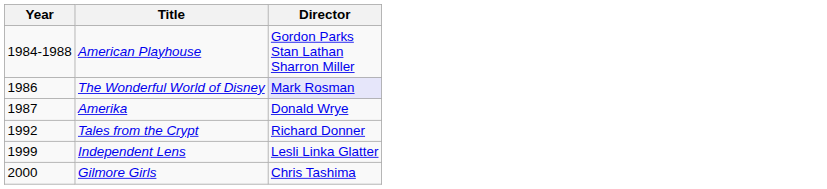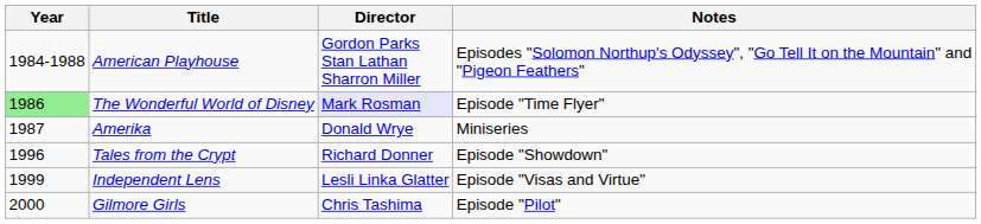+ column: Notes | Episodes "Solomon Northup's Odyssey", "Go Tell It on the Mountain" and "Pigeon Feathers" | Episode "Time Flyer" | Miniseries | Episode "Showdown" | Episode "Visas and Virtue" | Episode "Pilot"
The Wonderful World of Disney | Year: no background -> lightgreen background
Tales from the Crypt | Year: 1992 -> 1996
